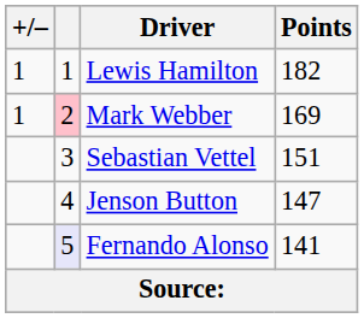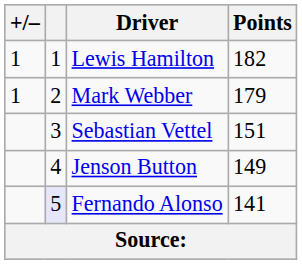Mark Webber | column 2: pink background -> no background
Mark Webber | Points: 169 -> 179
Jenson Button | Points: 147 -> 149
